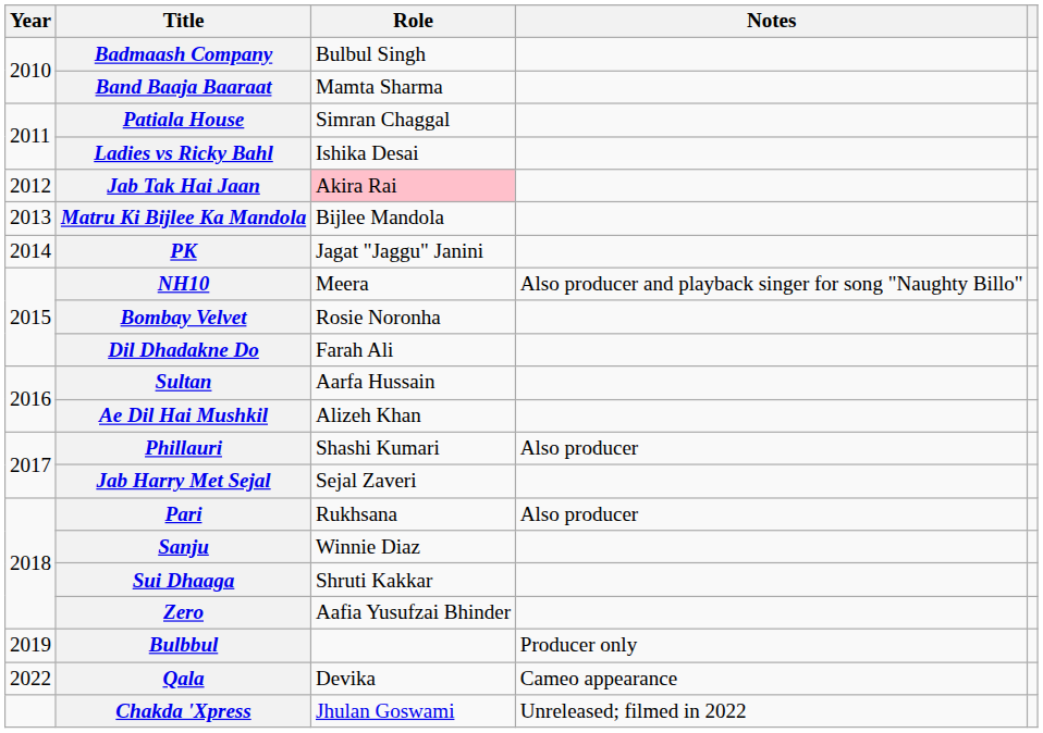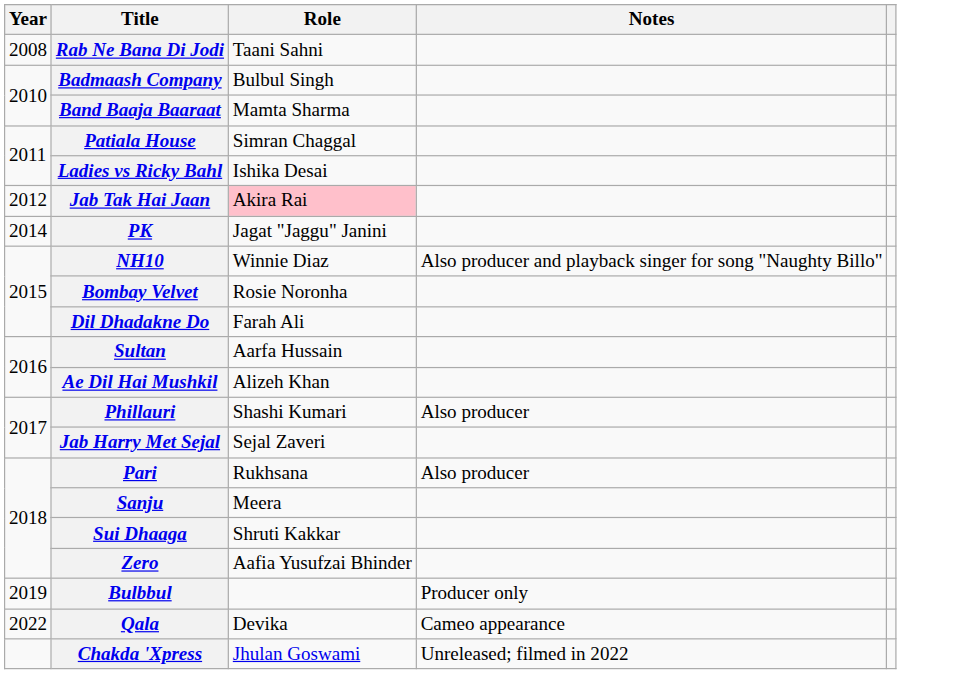+ row: 2008 | Rab Ne Bana Di Jodi | Taani Sahni
- row: 2013 | Matru Ki Bijlee Ka Mandola | Bijlee Mandola
NH10 | Role: Meera -> Winnie Diaz
Sanju | Role: Winnie Diaz -> Meera
